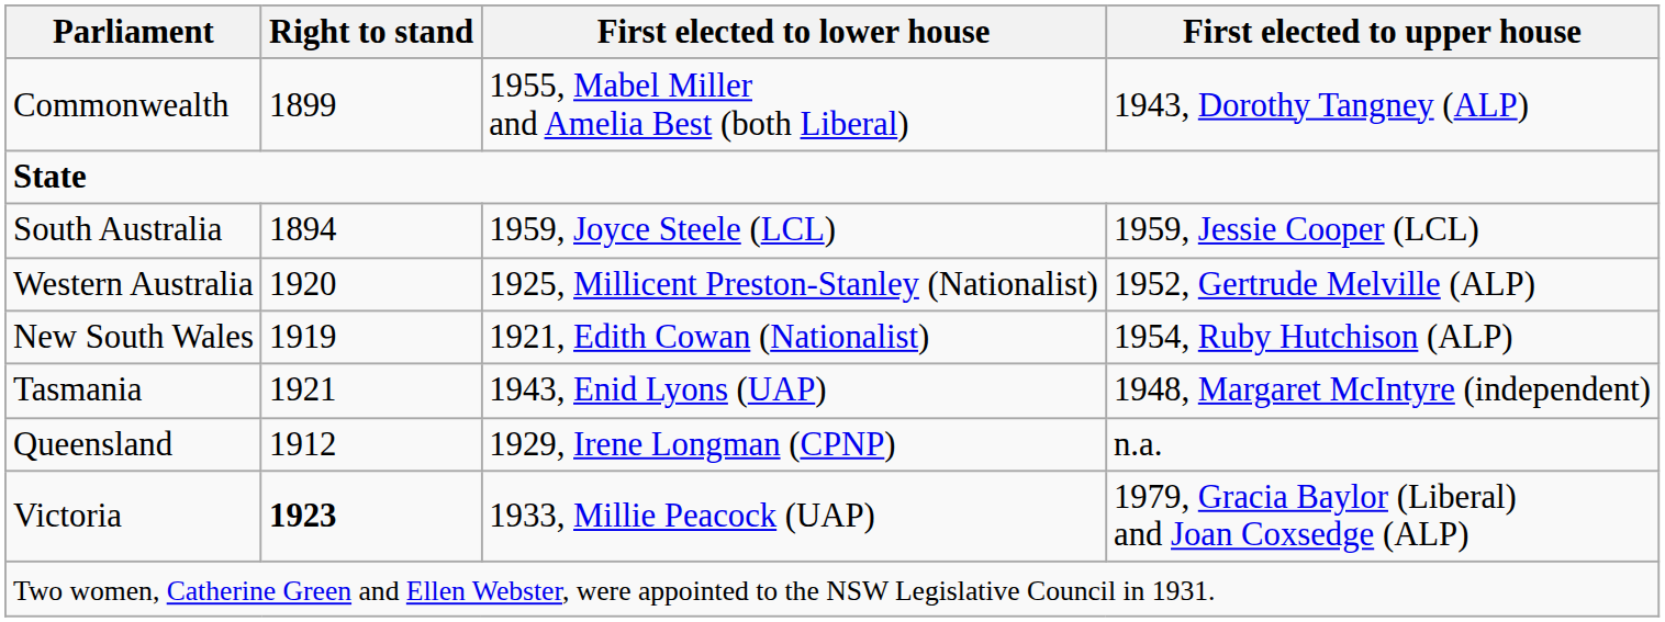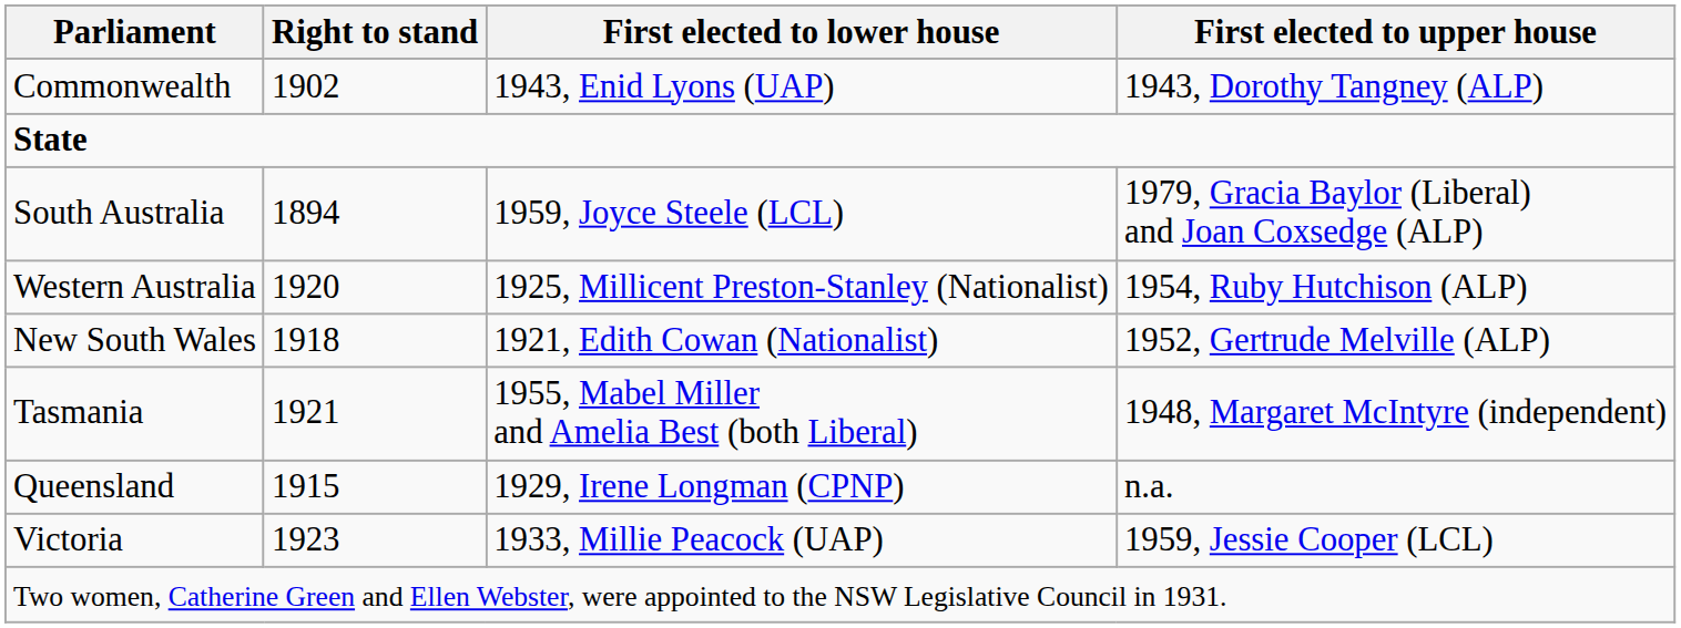Commonwealth | Right to stand: 1899 -> 1902
Commonwealth | First elected to lower house: 1955, Mabel Miller and Amelia Best (both Liberal) -> 1943, Enid Lyons (UAP)
South Australia | First elected to upper house: 1959, Jessie Cooper (LCL) -> 1979, Gracia Baylor (Liberal) and Joan Coxsedge (ALP)
Western Australia | First elected to upper house: 1952, Gertrude Melville (ALP) -> 1954, Ruby Hutchison (ALP)
New South Wales | Right to stand: 1919 -> 1918
New South Wales | First elected to upper house: 1954, Ruby Hutchison (ALP) -> 1952, Gertrude Melville (ALP)
Tasmania | First elected to lower house: 1943, Enid Lyons (UAP) -> 1955, Mabel Miller and Amelia Best (both Liberal)
Queensland | Right to stand: 1912 -> 1915
Victoria | Right to stand: bold -> normal
Victoria | First elected to upper house: 1979, Gracia Baylor (Liberal) and Joan Coxsedge (ALP) -> 1959, Jessie Cooper (LCL)
